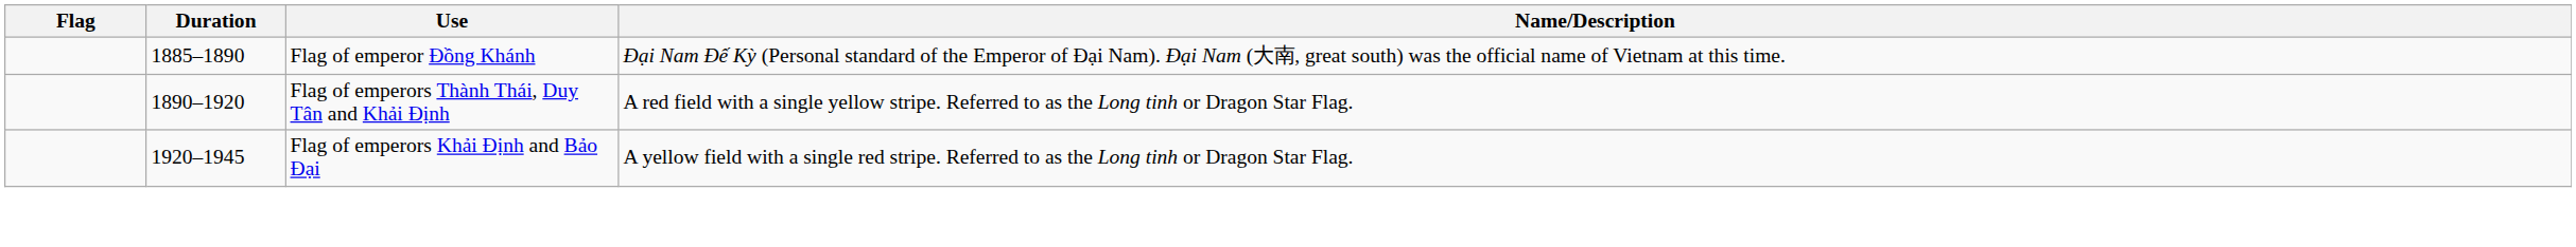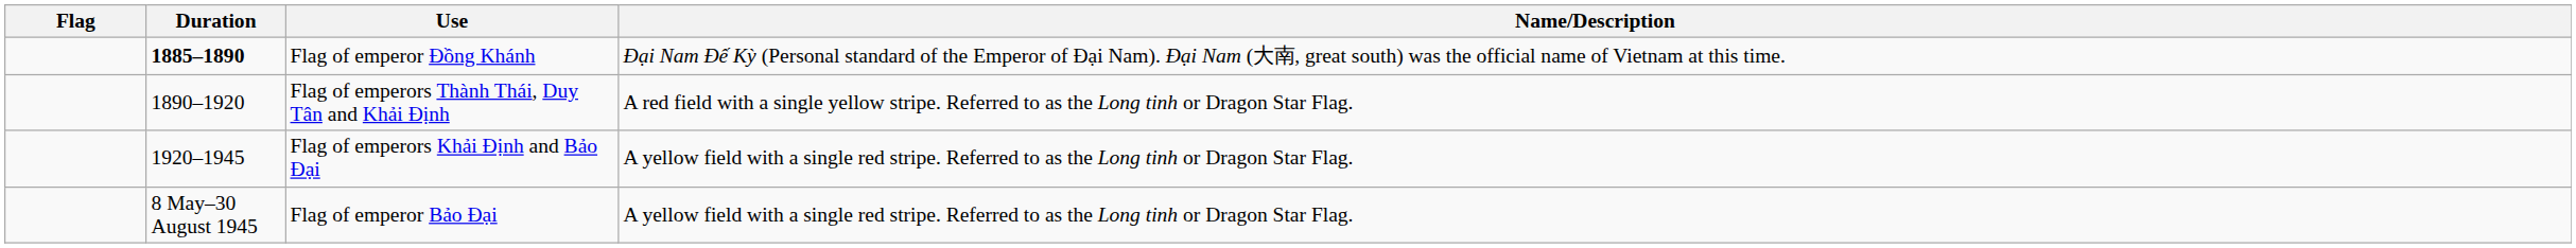Flag of emperor Đồng Khánh | Duration: normal -> bold
+ row: 8 May–30 August 1945 | Flag of emperor Bảo Đại | A yellow field with a single red stripe. Referred to as the Long tinh or Dragon Star Flag.
